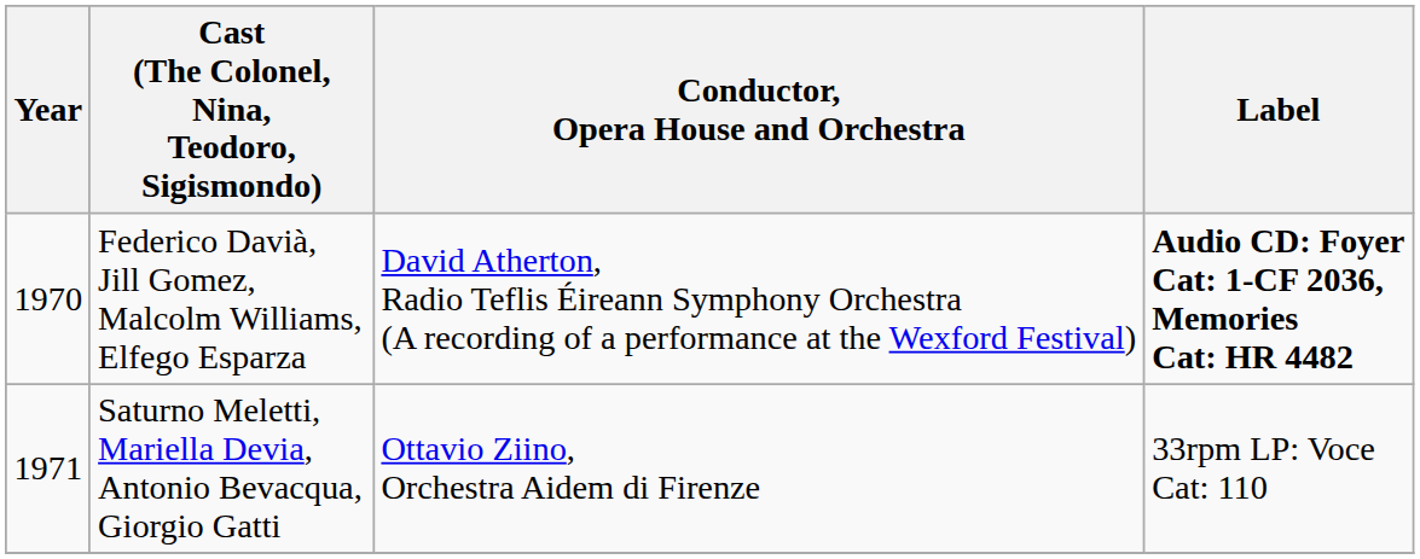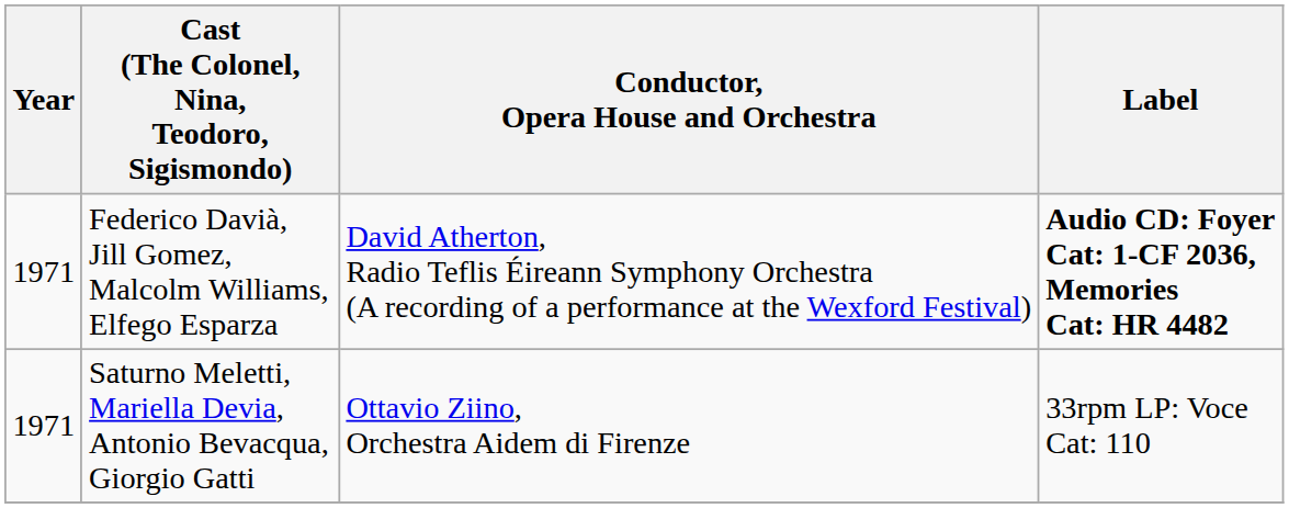Federico Davià, Jill Gomez, Malcolm Williams, Elfego Esparza | Year: 1970 -> 1971
